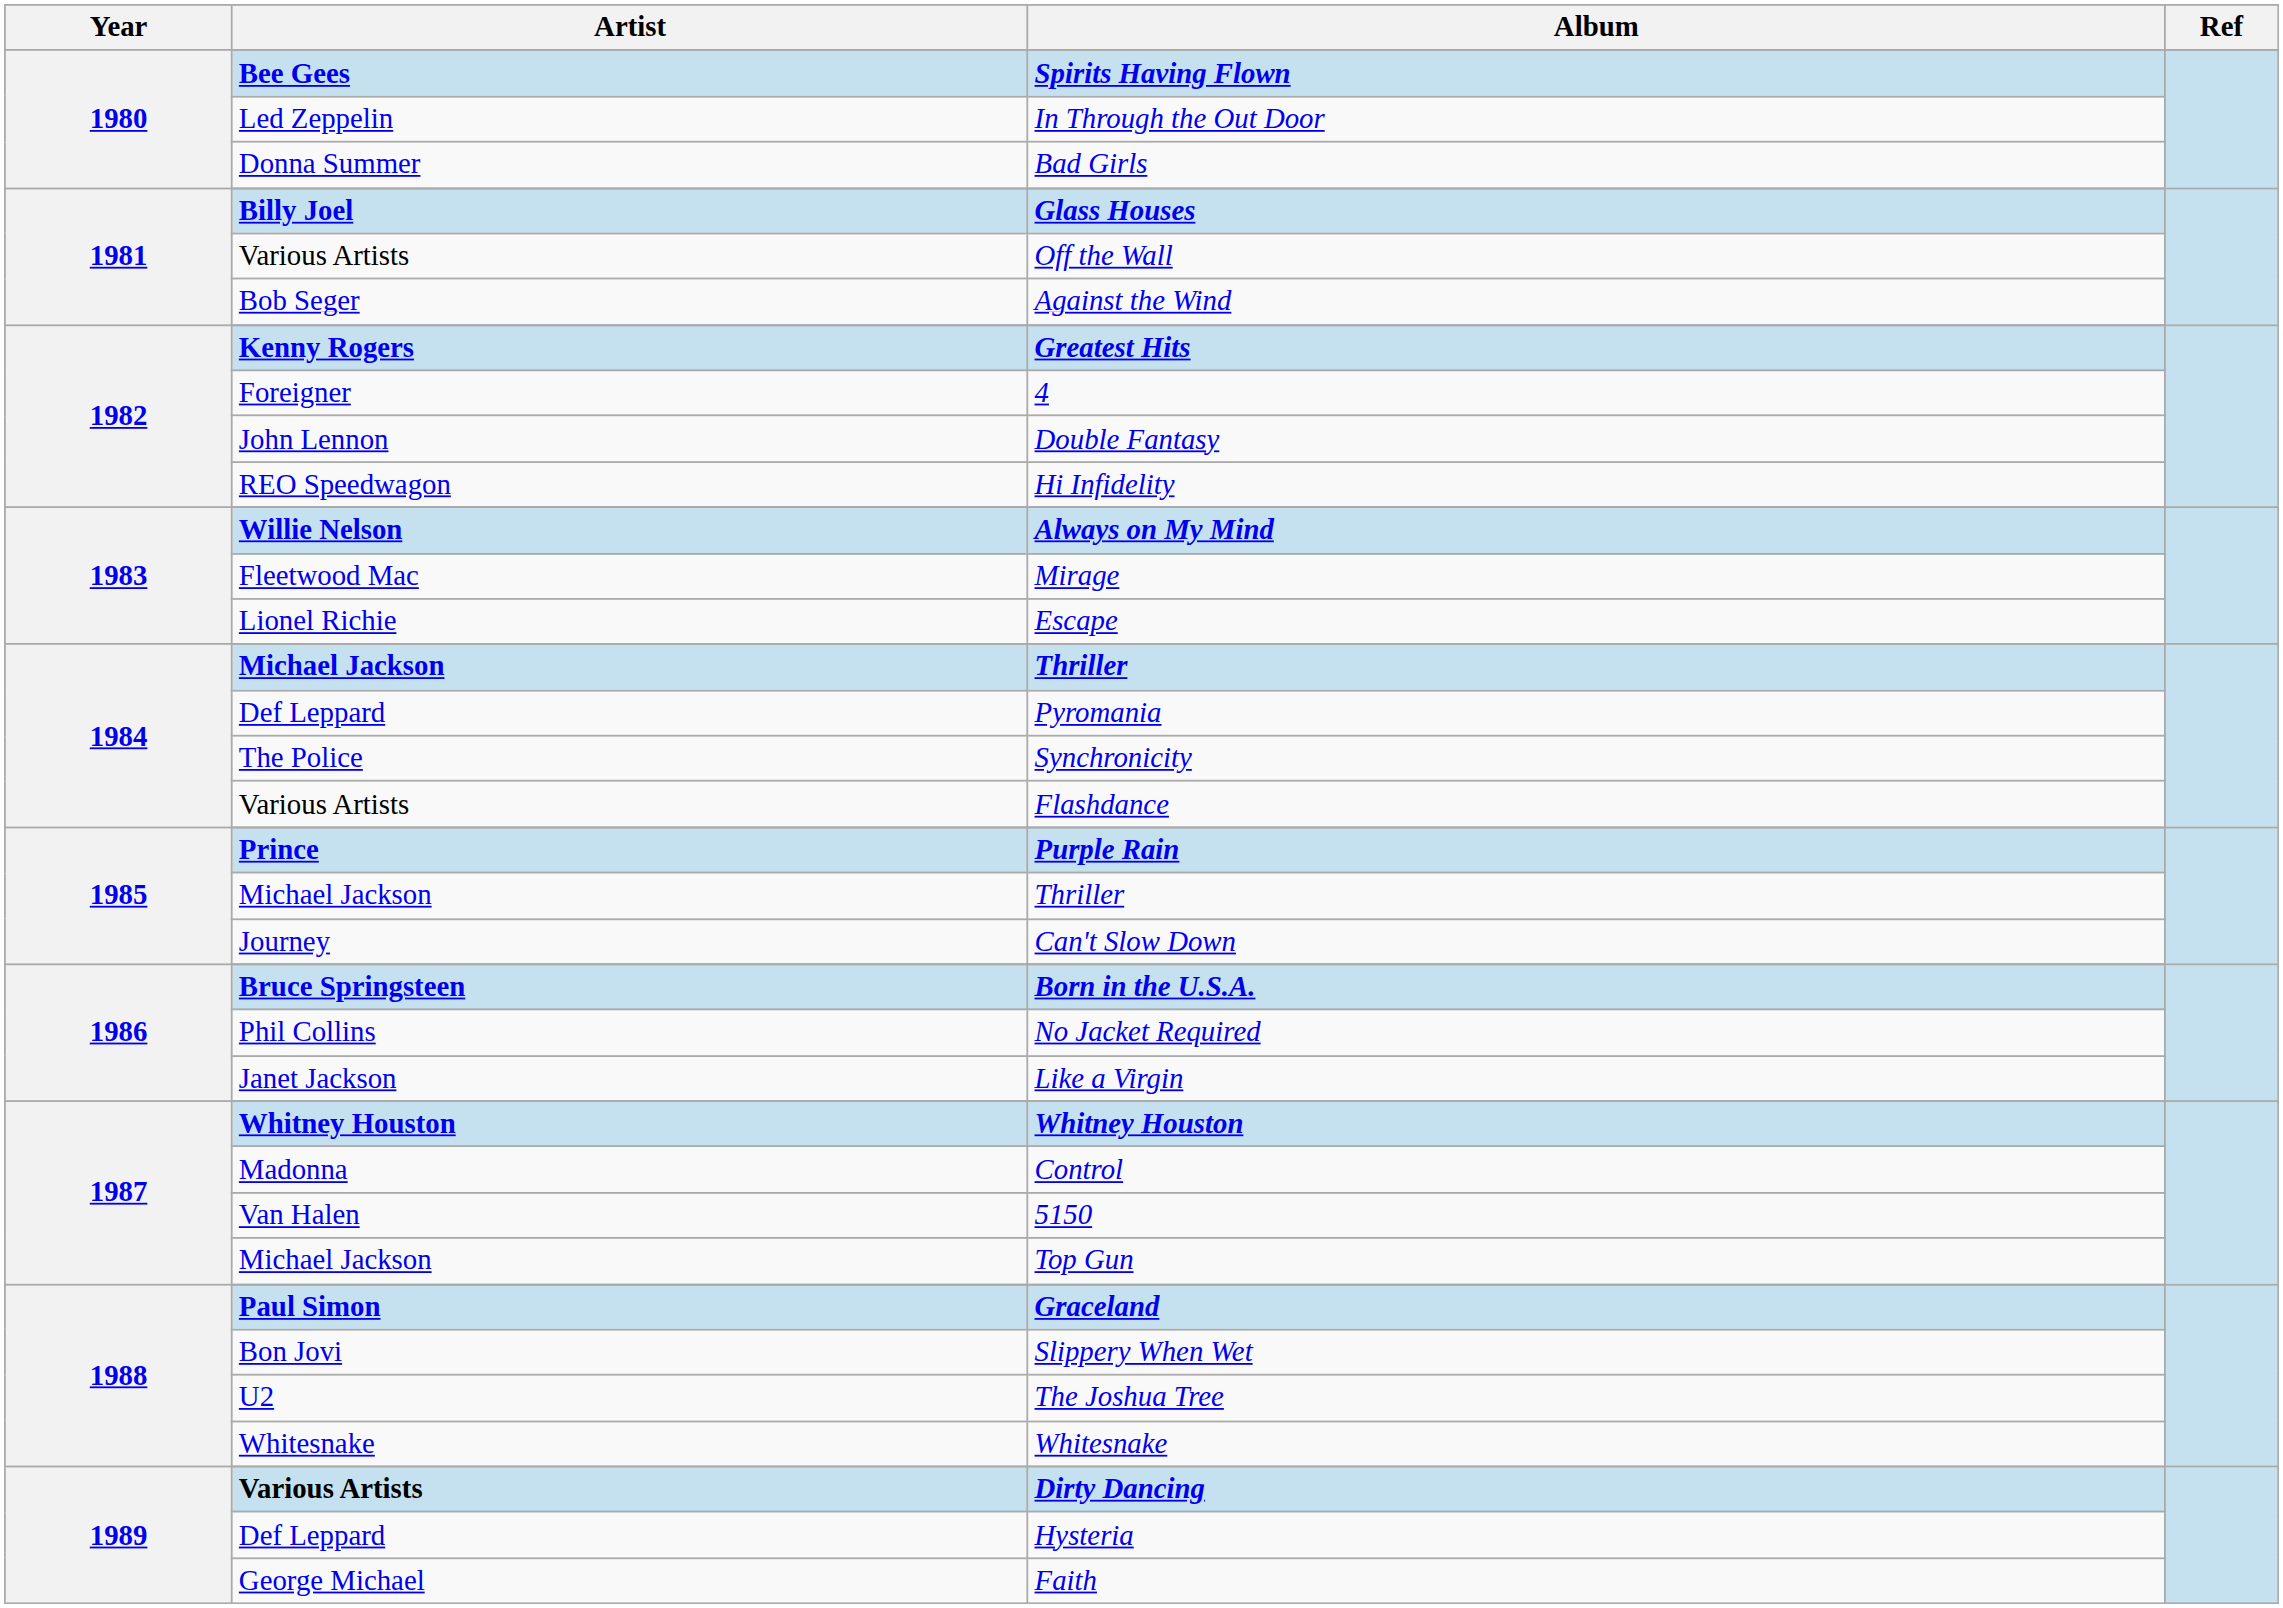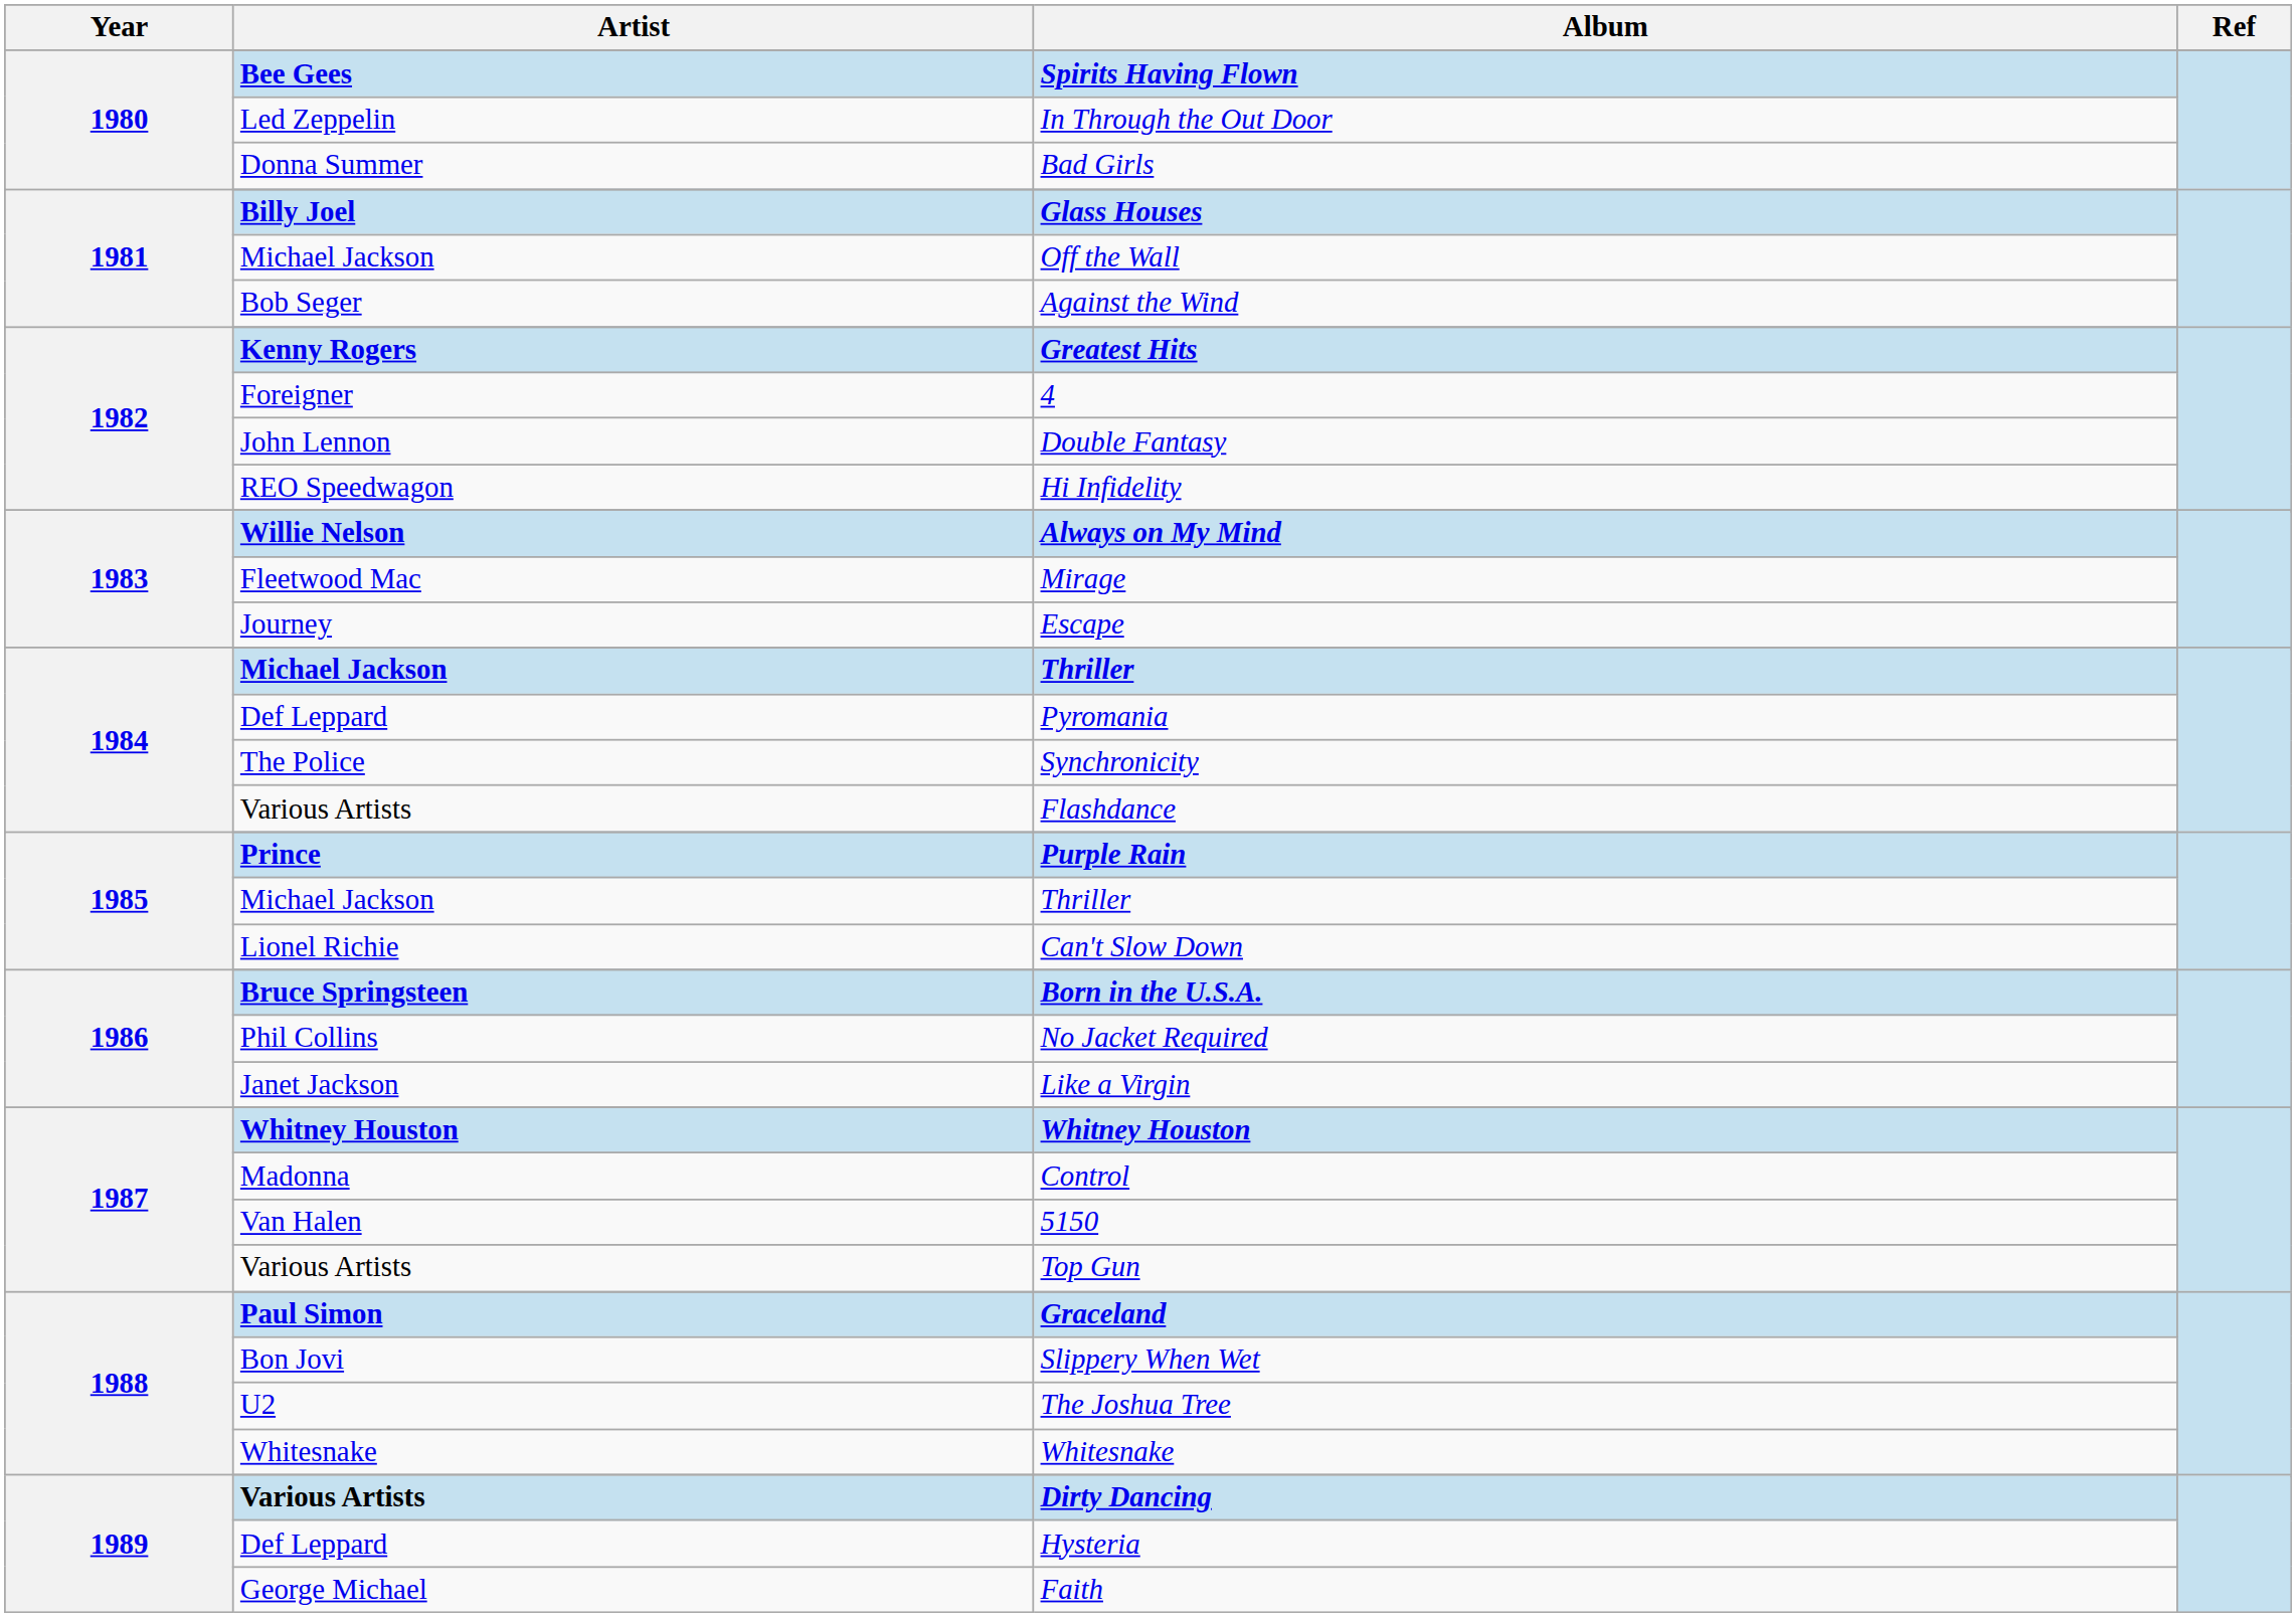Off the Wall | Artist: Various Artists -> Michael Jackson
Escape | Artist: Lionel Richie -> Journey
Can't Slow Down | Artist: Journey -> Lionel Richie
Top Gun | Artist: Michael Jackson -> Various Artists
